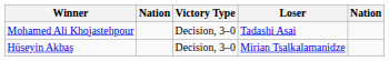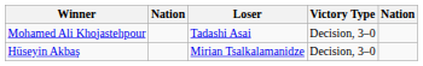columns swapped: Victory Type <-> Loser
